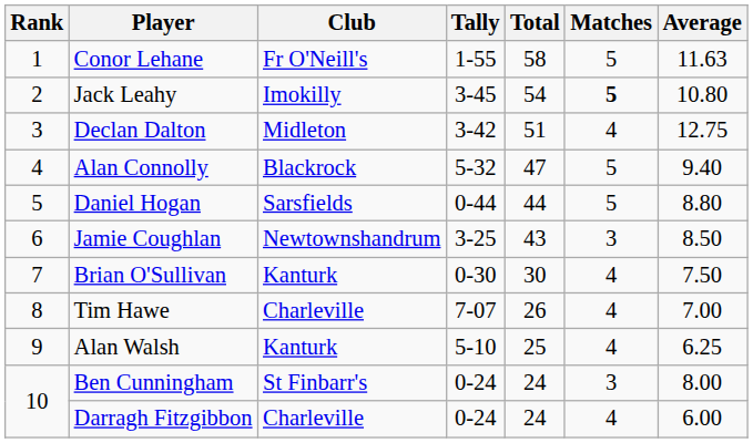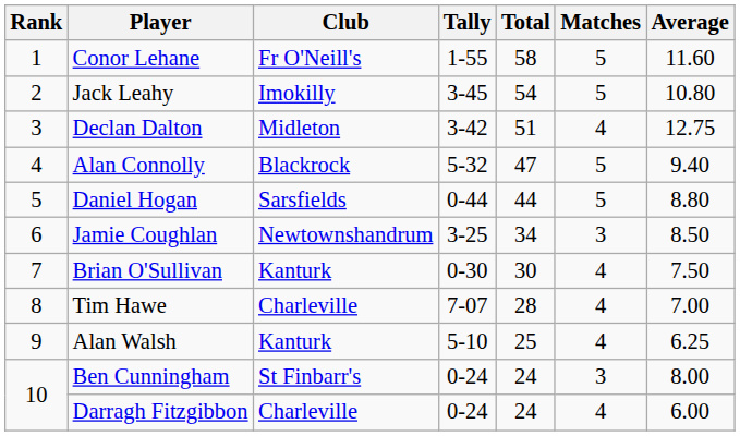Conor Lehane | Average: 11.63 -> 11.60
Jack Leahy | Matches: bold -> normal
Jamie Coughlan | Total: 43 -> 34
Tim Hawe | Total: 26 -> 28
